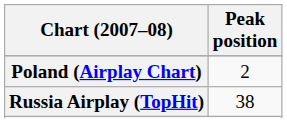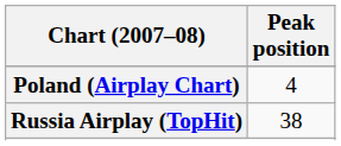Poland (Airplay Chart) | Peak position: 2 -> 4
